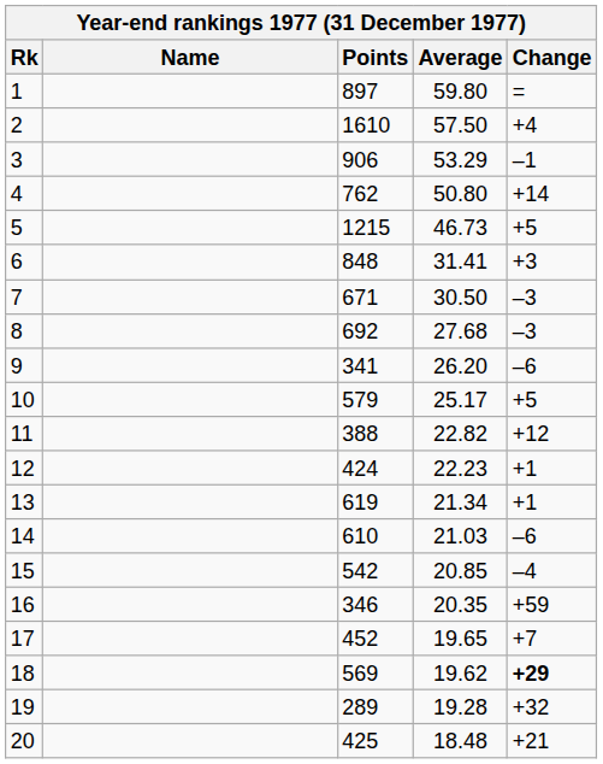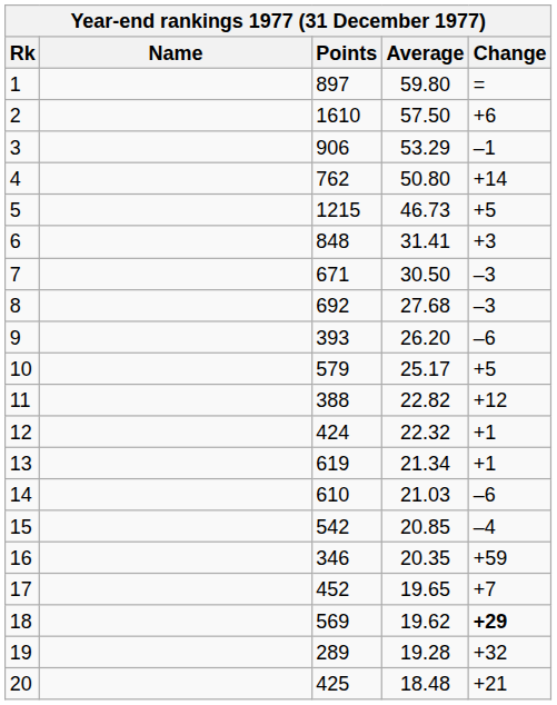2 | Change: +4 -> +6
9 | Points: 341 -> 393
12 | Average: 22.23 -> 22.32
